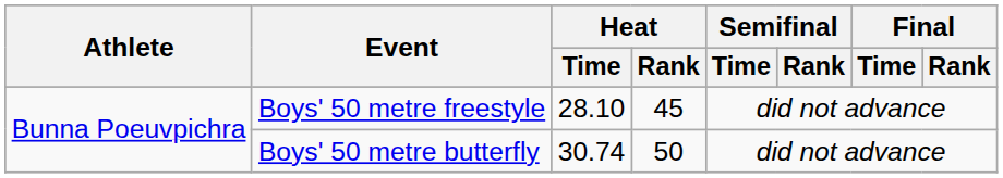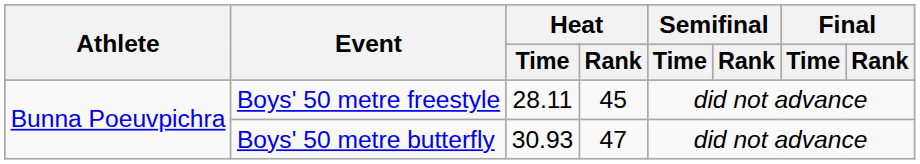Boys' 50 metre freestyle | Heat / Time: 28.10 -> 28.11
Boys' 50 metre butterfly | Heat / Time: 30.74 -> 30.93
Boys' 50 metre butterfly | Heat / Rank: 50 -> 47
